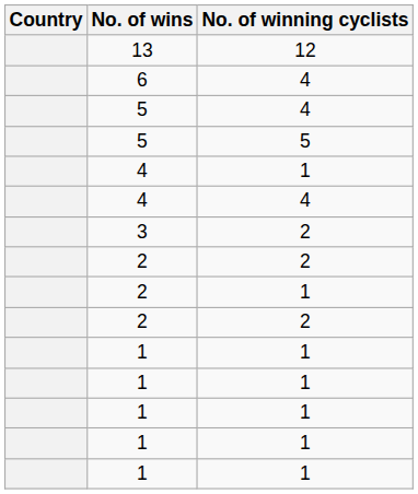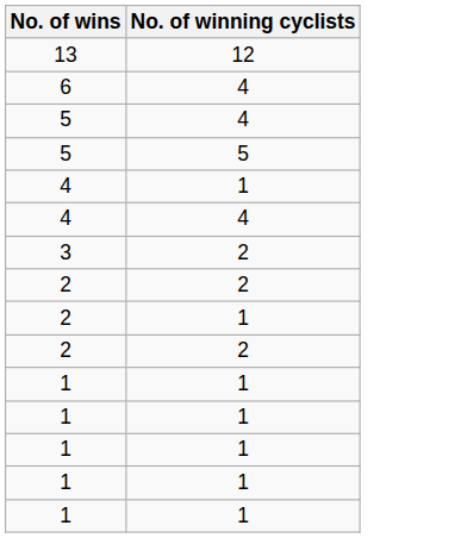- column: Country
